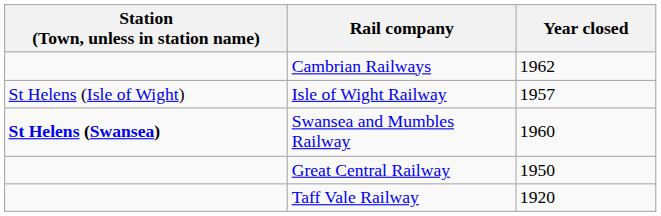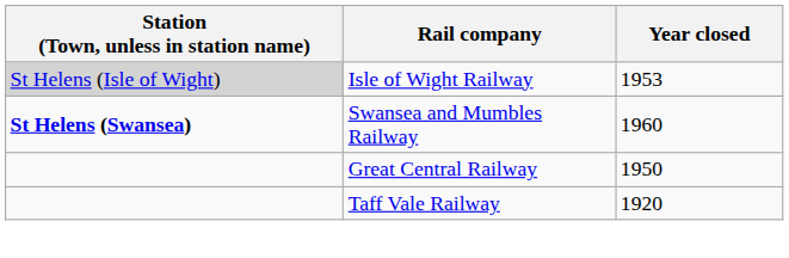- row: Cambrian Railways | 1962
Isle of Wight Railway | Station (Town, unless in station name): no background -> lightgrey background
Isle of Wight Railway | Year closed: 1957 -> 1953
